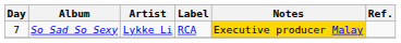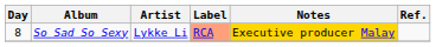So Sad So Sexy | Day: 7 -> 8
So Sad So Sexy | Label: no background -> lightsalmon background
